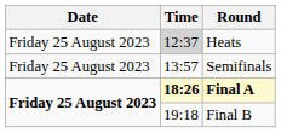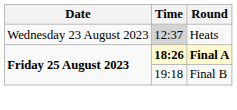Heats | Date: Friday 25 August 2023 -> Wednesday 23 August 2023
- row: Friday 25 August 2023 | 13:57 | Semifinals
